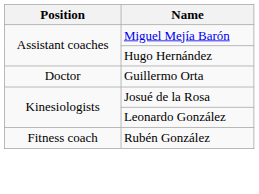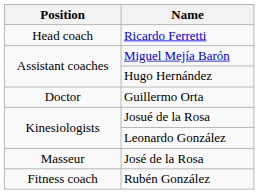+ row: Head coach | Ricardo Ferretti
+ row: Masseur | José de la Rosa
